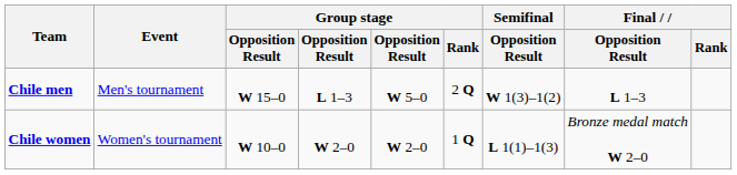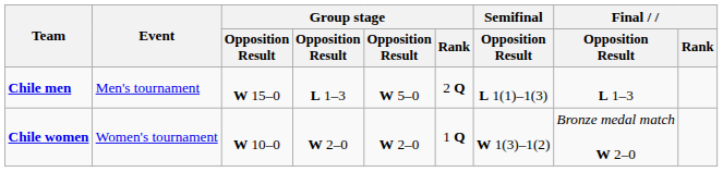Chile men | Semifinal / Opposition Result: W 1(3)–1(2) -> L 1(1)–1(3)
Chile women | Semifinal / Opposition Result: L 1(1)–1(3) -> W 1(3)–1(2)
